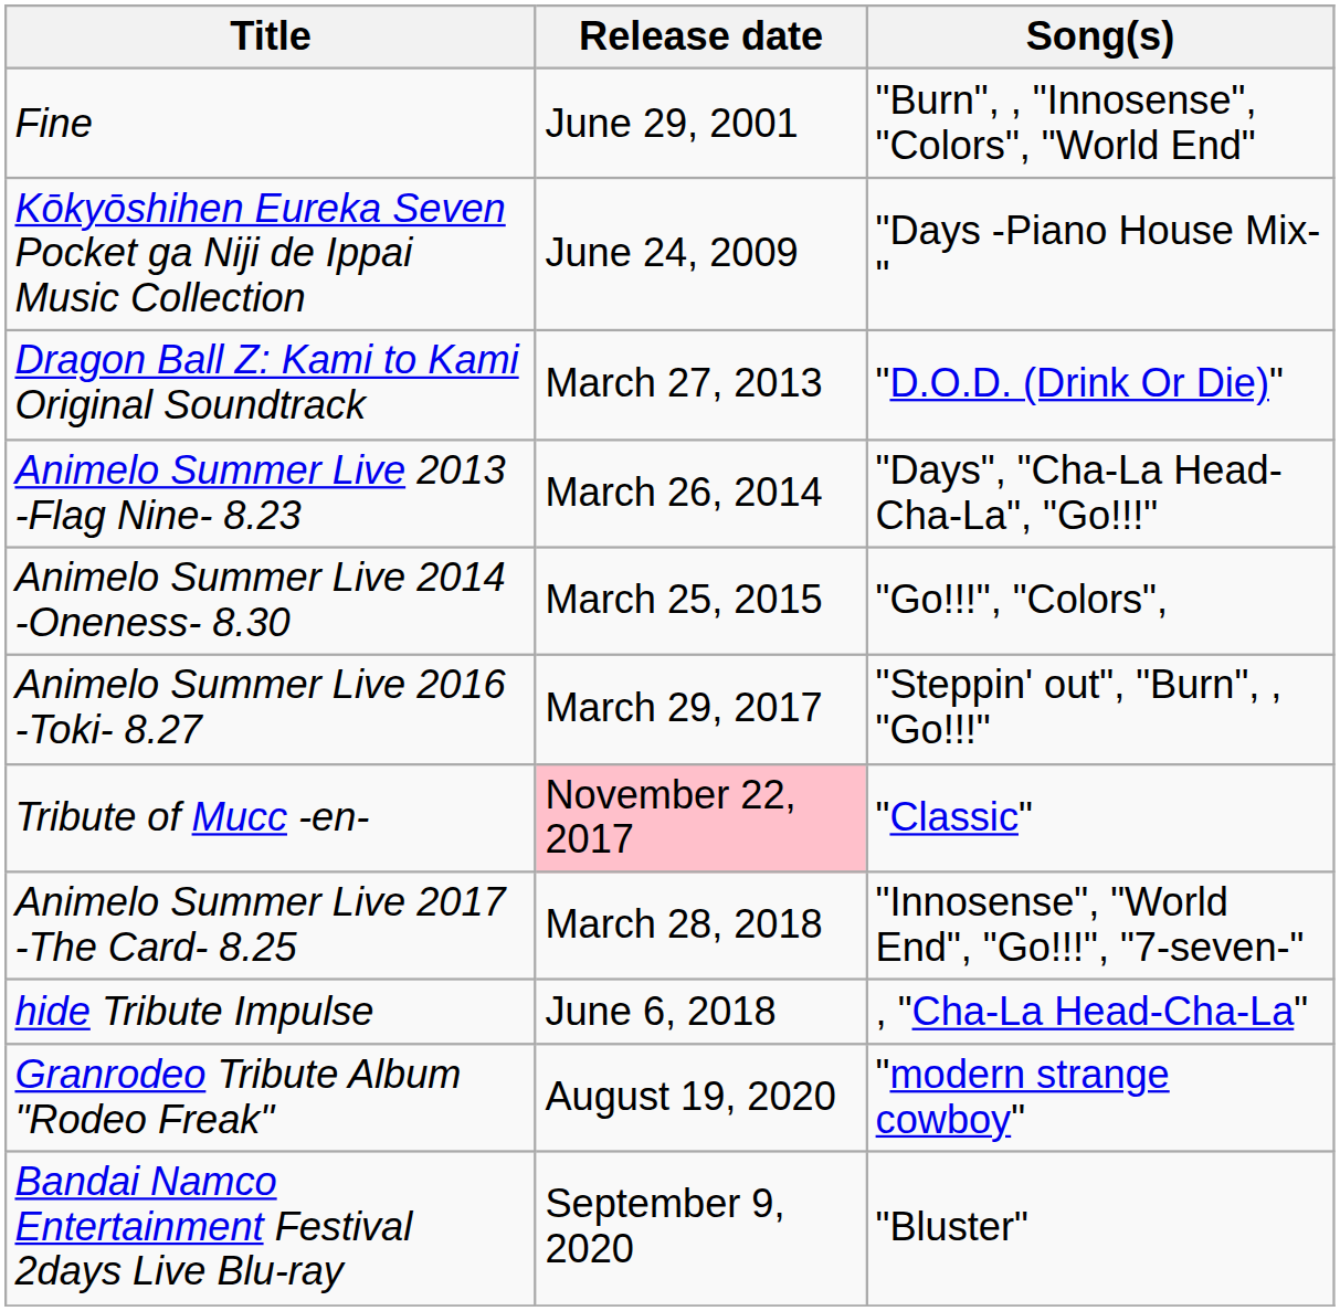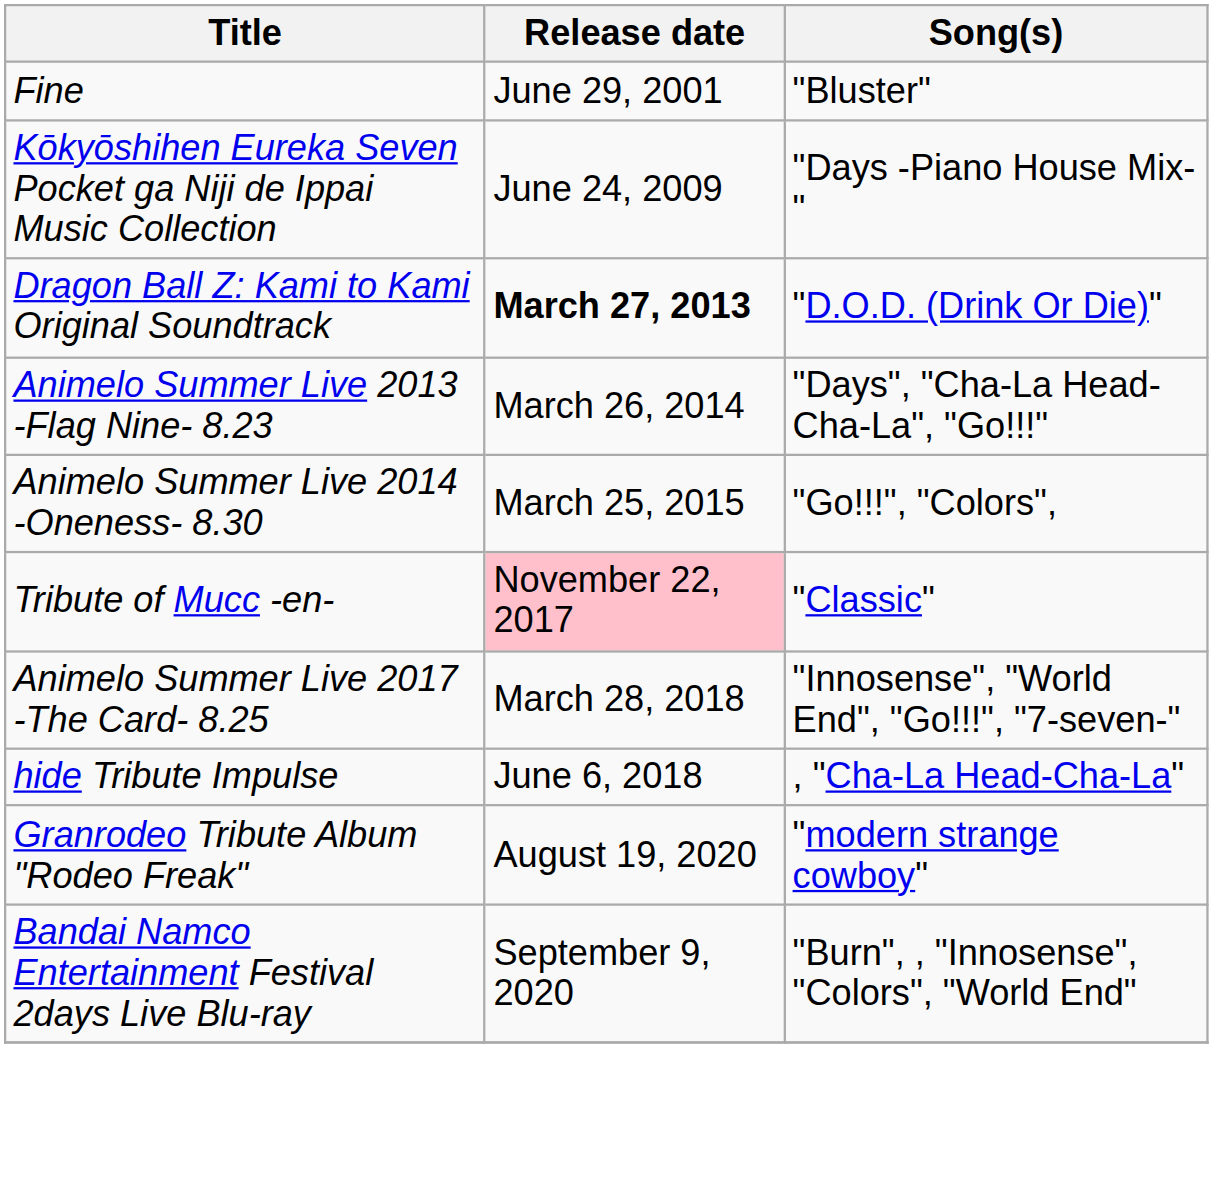Fine | Song(s): "Burn", , "Innosense", "Colors", "World End" -> "Bluster"
Dragon Ball Z: Kami to Kami Original Soundtrack | Release date: normal -> bold
- row: Animelo Summer Live 2016 -Toki- 8.27 | March 29, 2017 | "Steppin' out", "Burn", , "Go!!!"
Bandai Namco Entertainment Festival 2days Live Blu-ray | Song(s): "Bluster" -> "Burn", , "Innosense", "Colors", "World End"
